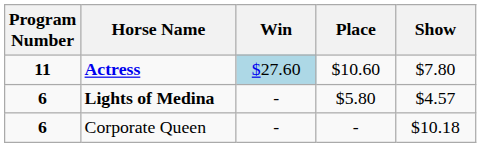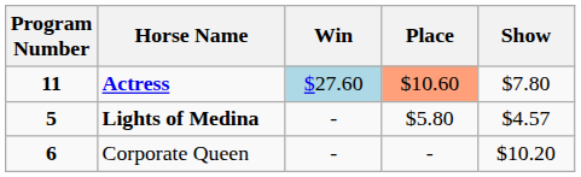Actress | Place: no background -> lightsalmon background
Lights of Medina | Program Number: 6 -> 5
Corporate Queen | Show: $10.18 -> $10.20
